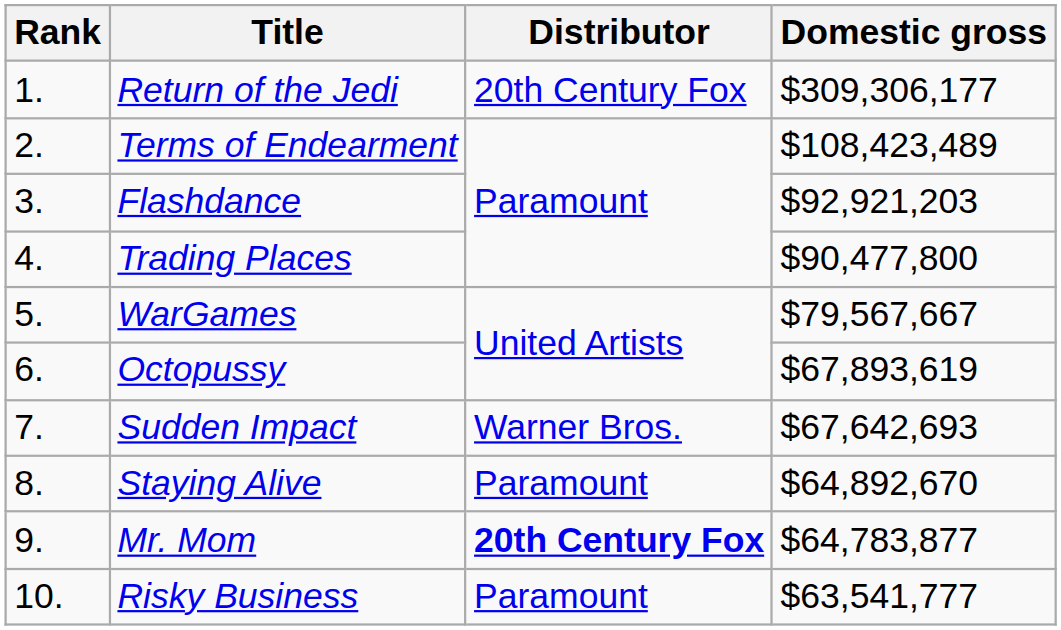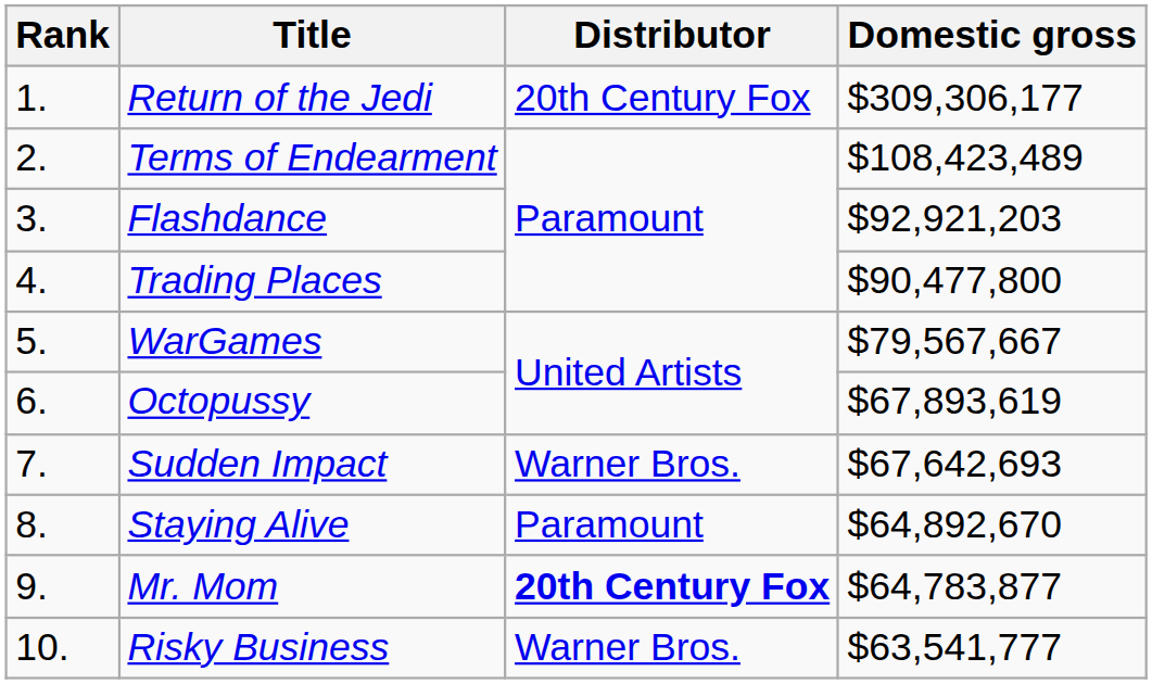Risky Business | Distributor: Paramount -> Warner Bros.
